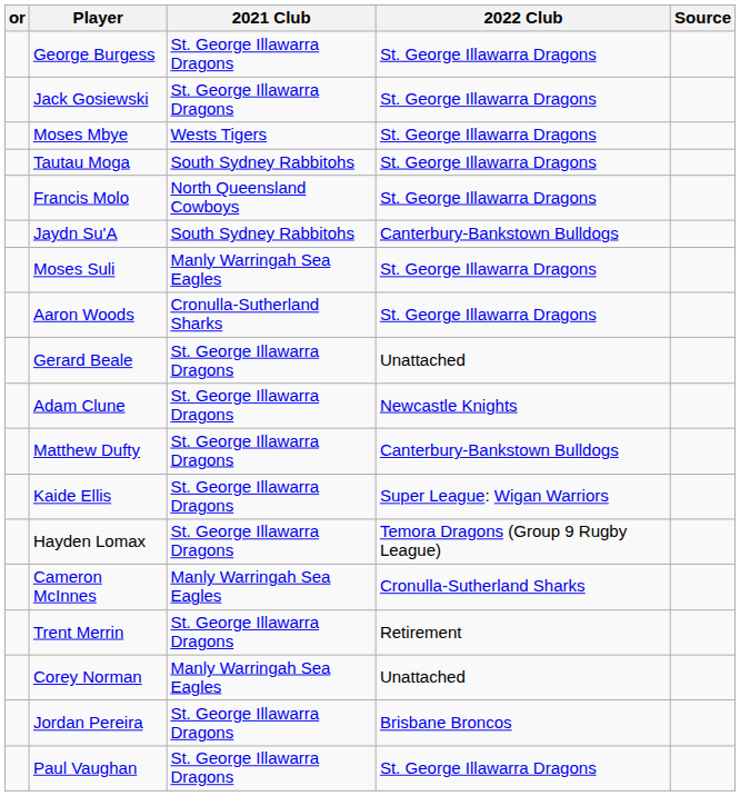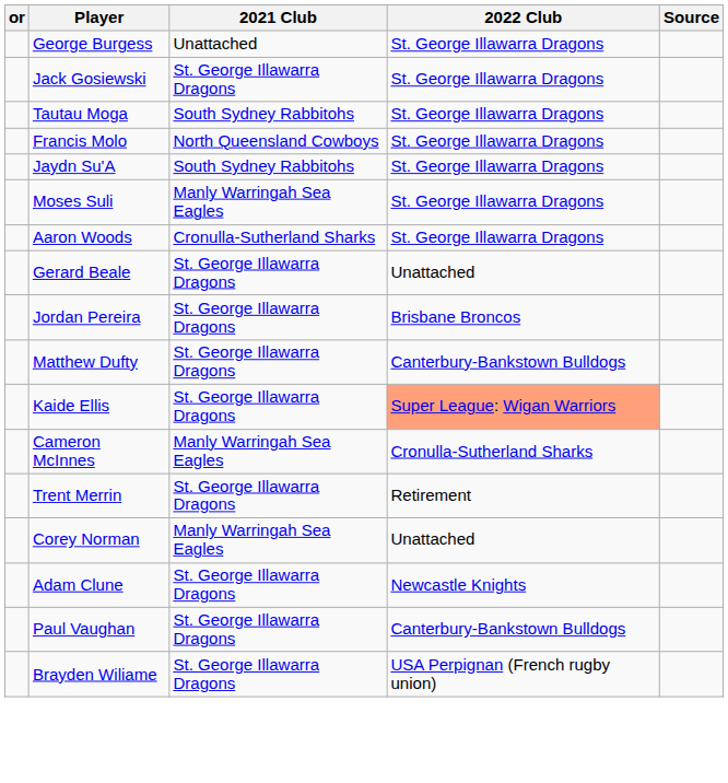George Burgess | 2021 Club: St. George Illawarra Dragons -> Unattached
- row: Moses Mbye | Wests Tigers | St. George Illawarra Dragons
Jaydn Su'A | 2022 Club: Canterbury-Bankstown Bulldogs -> St. George Illawarra Dragons
rows swapped: Adam Clune <-> Jordan Pereira
Kaide Ellis | 2022 Club: no background -> lightsalmon background
- row: Hayden Lomax | St. George Illawarra Dragons | Temora Dragons (Group 9 Rugby League)
Paul Vaughan | 2022 Club: St. George Illawarra Dragons -> Canterbury-Bankstown Bulldogs
+ row: Brayden Wiliame | St. George Illawarra Dragons | USA Perpignan (French rugby union)
